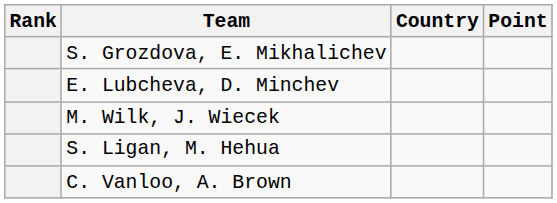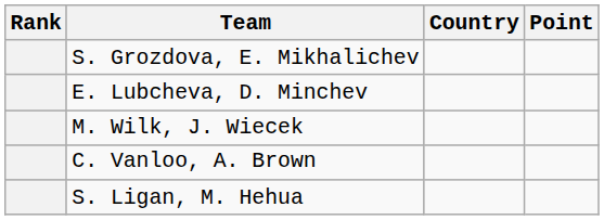rows swapped: S. Ligan, M. Hehua <-> C. Vanloo, A. Brown
